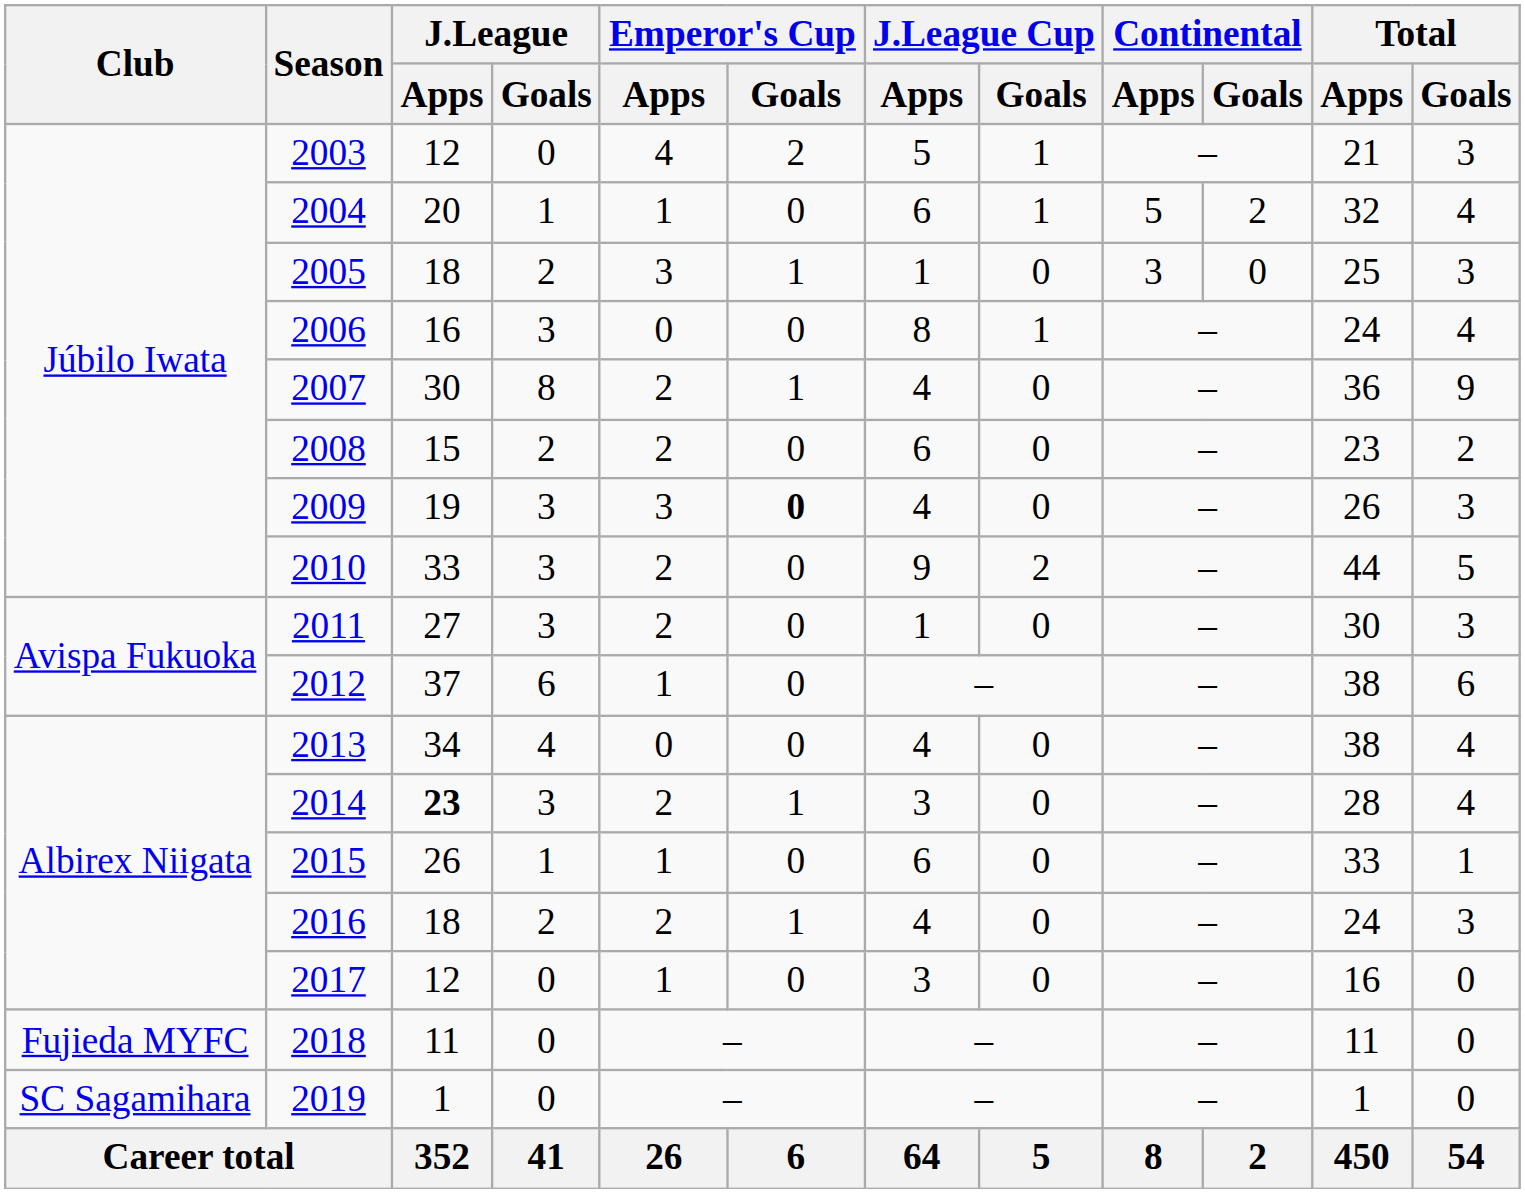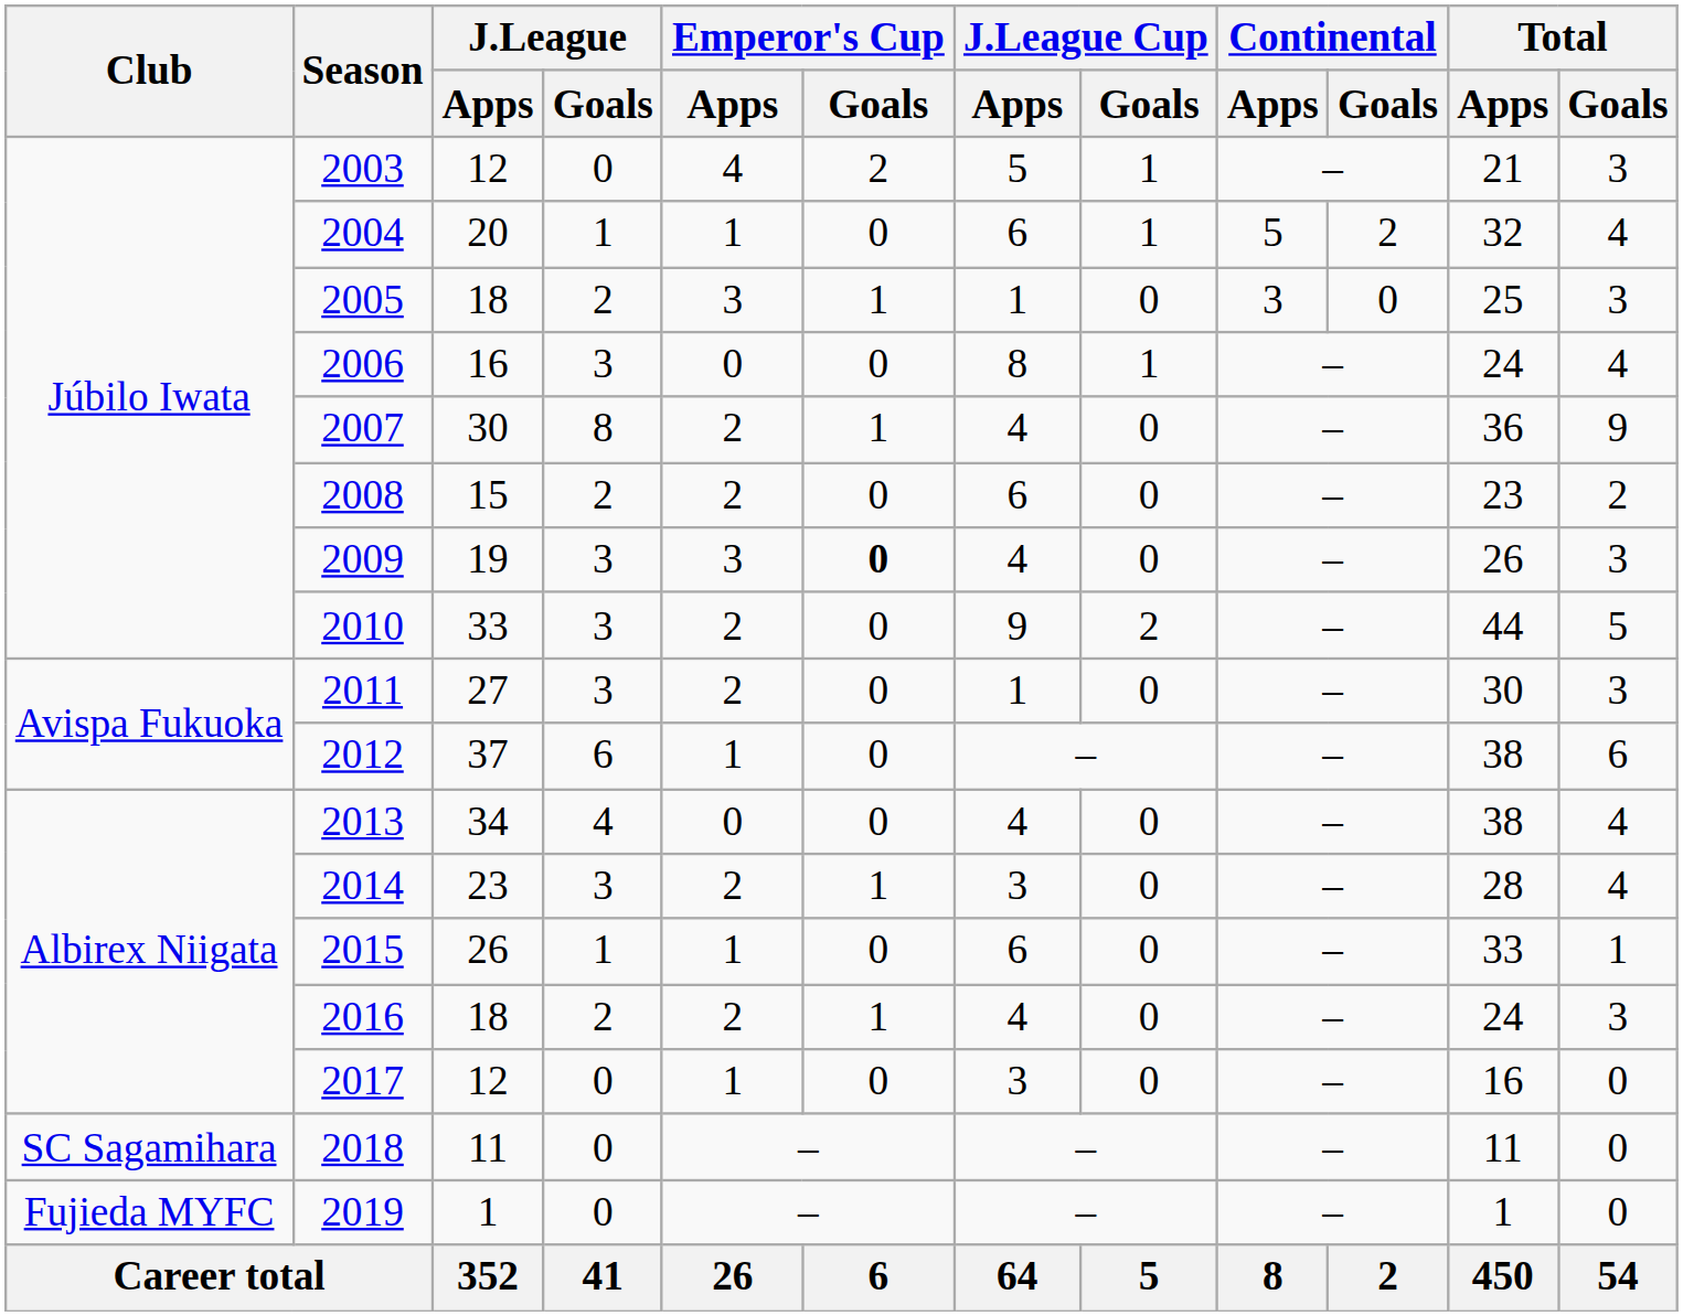2014 | J.League / Apps: bold -> normal
2018 | Club: Fujieda MYFC -> SC Sagamihara
2019 | Club: SC Sagamihara -> Fujieda MYFC
